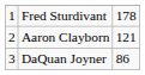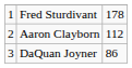Aaron Clayborn | column 3: 121 -> 112
